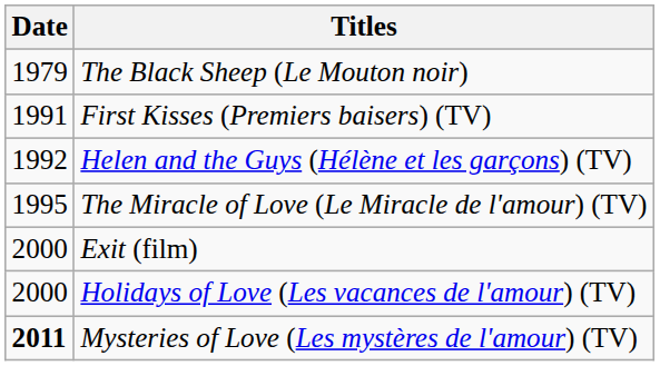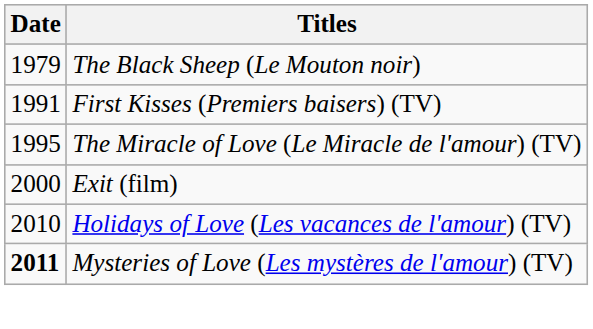- row: 1992 | Helen and the Guys (Hélène et les garçons) (TV)
Holidays of Love (Les vacances de l'amour) (TV) | Date: 2000 -> 2010
